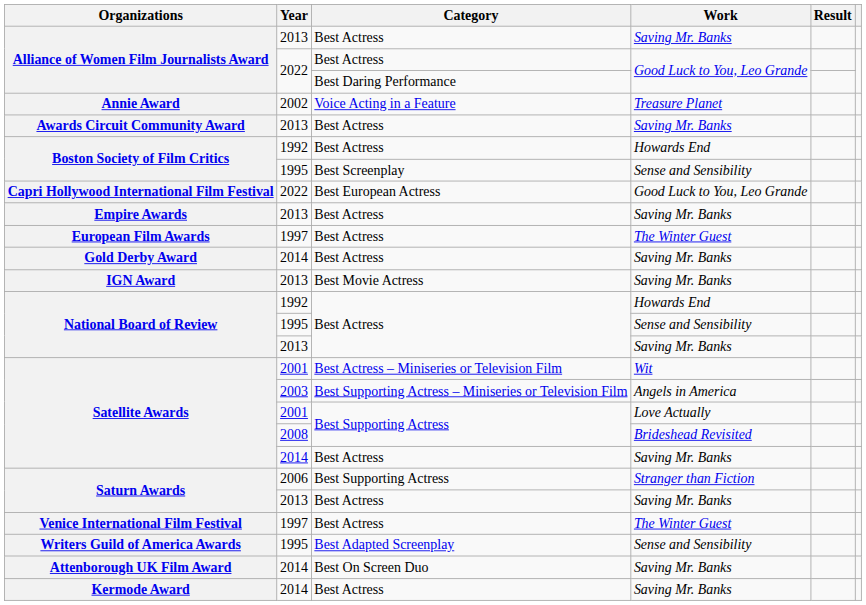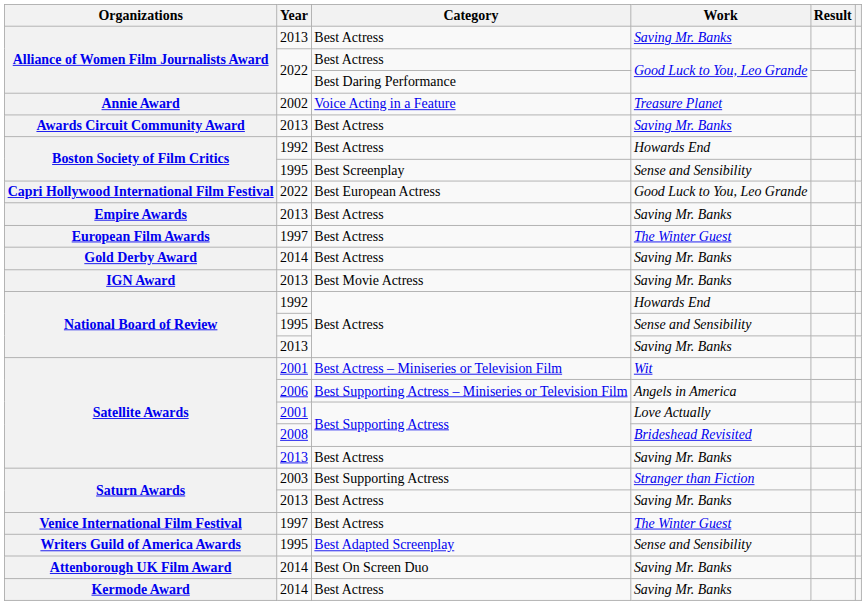Satellite Awards / Angels in America | Year: 2003 -> 2006
Satellite Awards / Saving Mr. Banks | Year: 2014 -> 2013
Saturn Awards / Stranger than Fiction | Year: 2006 -> 2003
